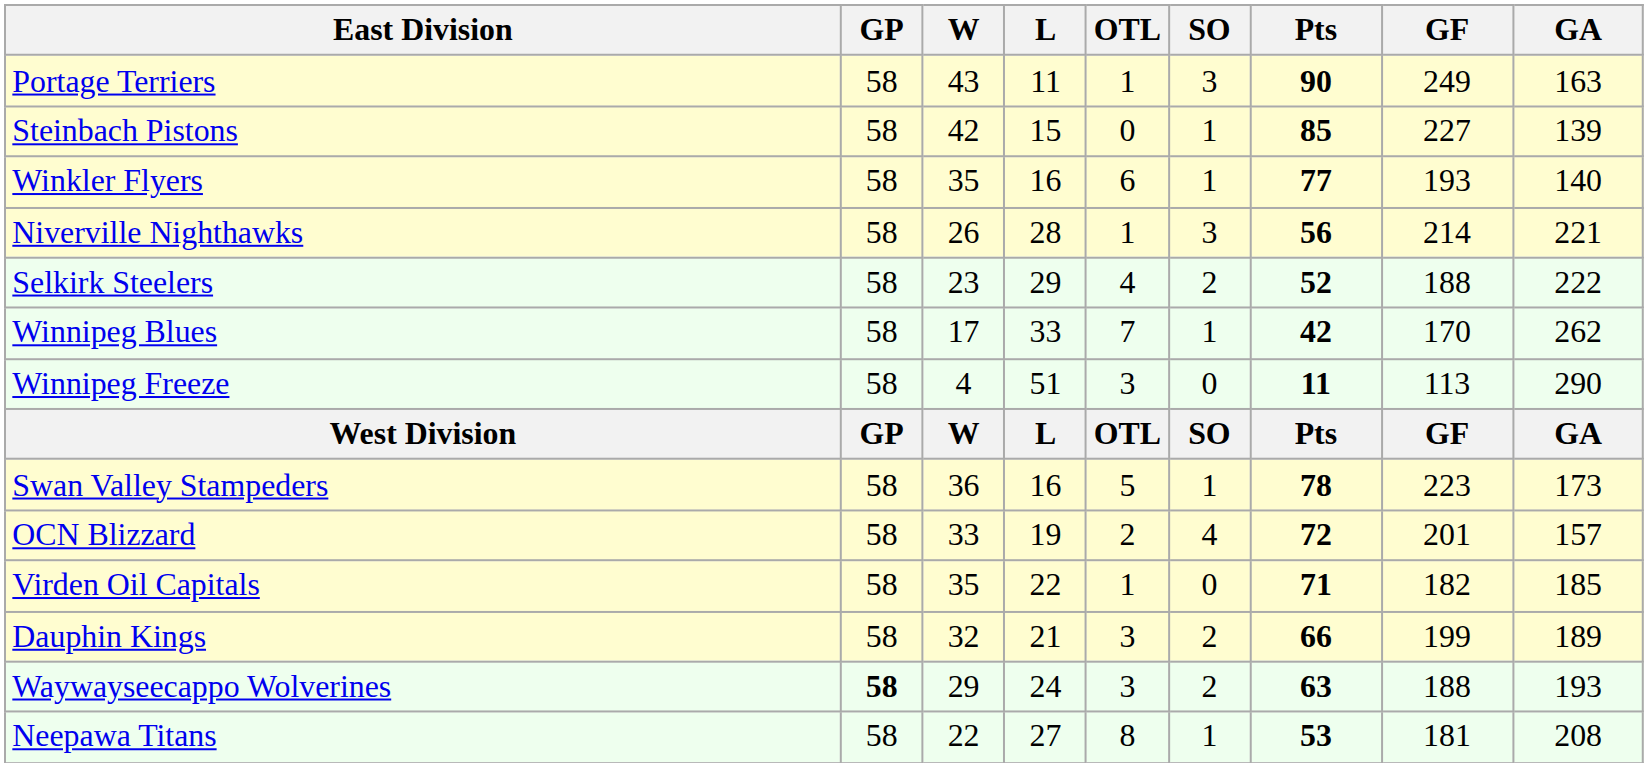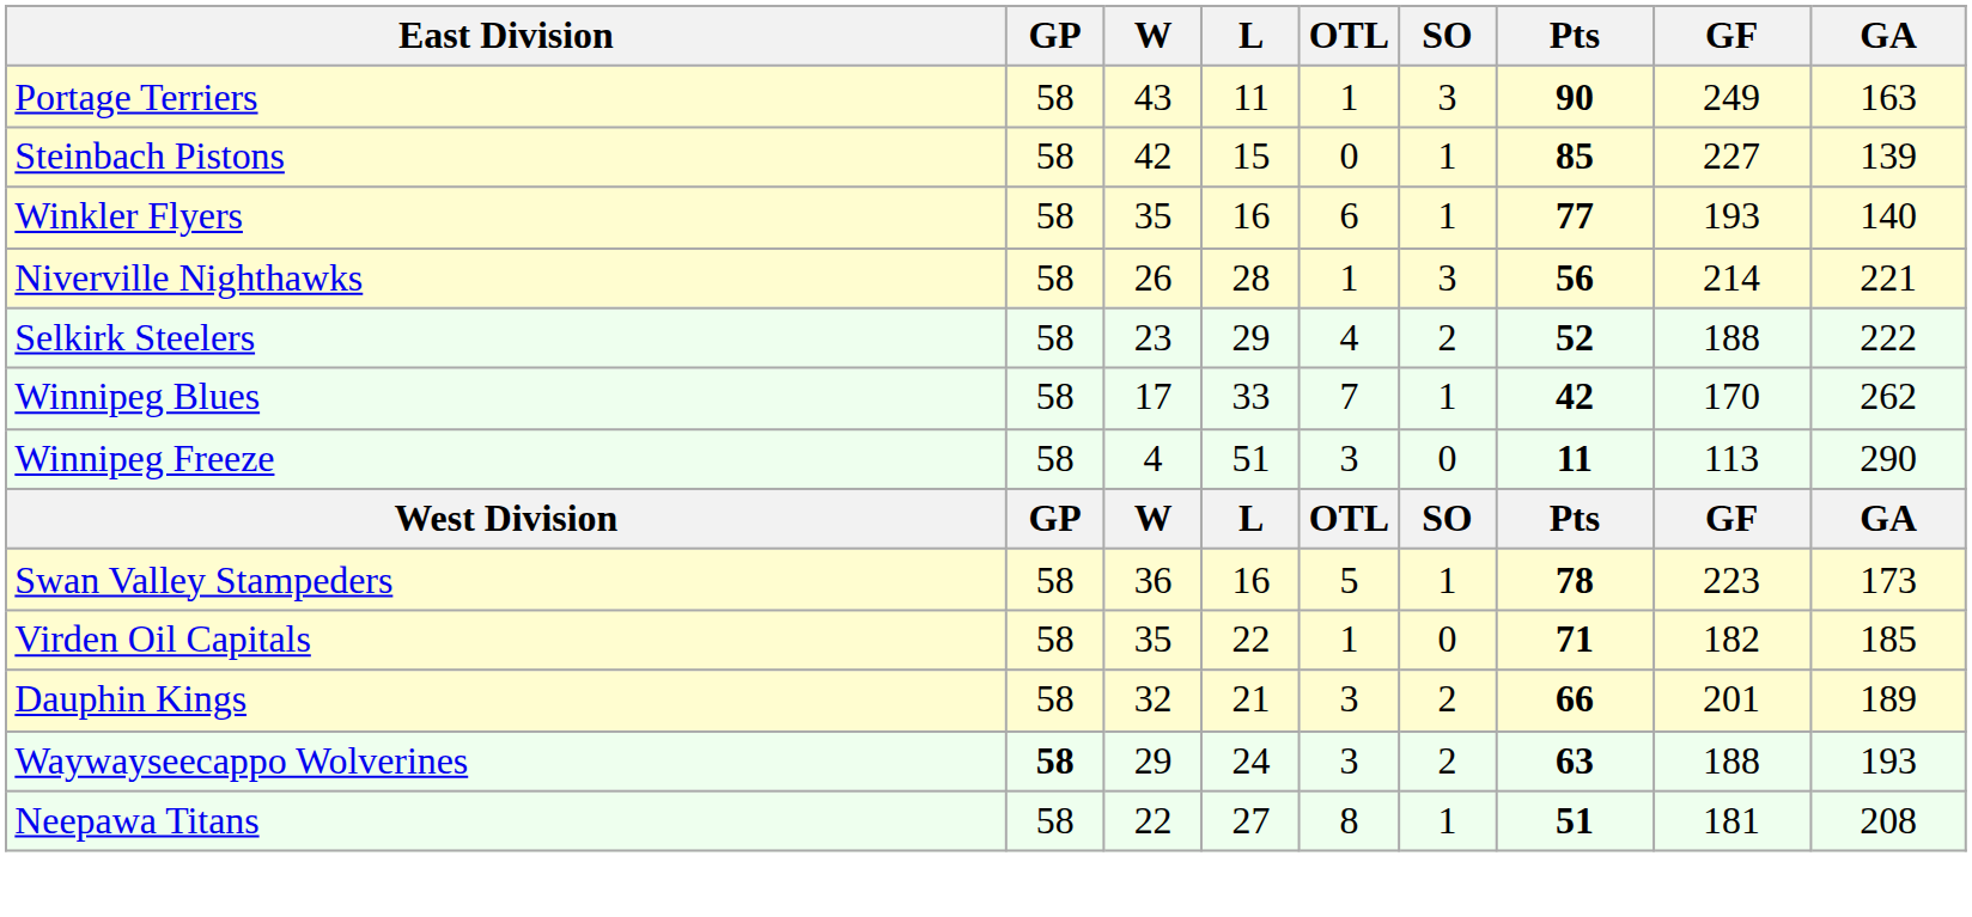- row: OCN Blizzard | 58 | 33 | 19 | 2 | 4 | 72 | 201 | 157
Dauphin Kings | GF: 199 -> 201
Neepawa Titans | Pts: 53 -> 51
